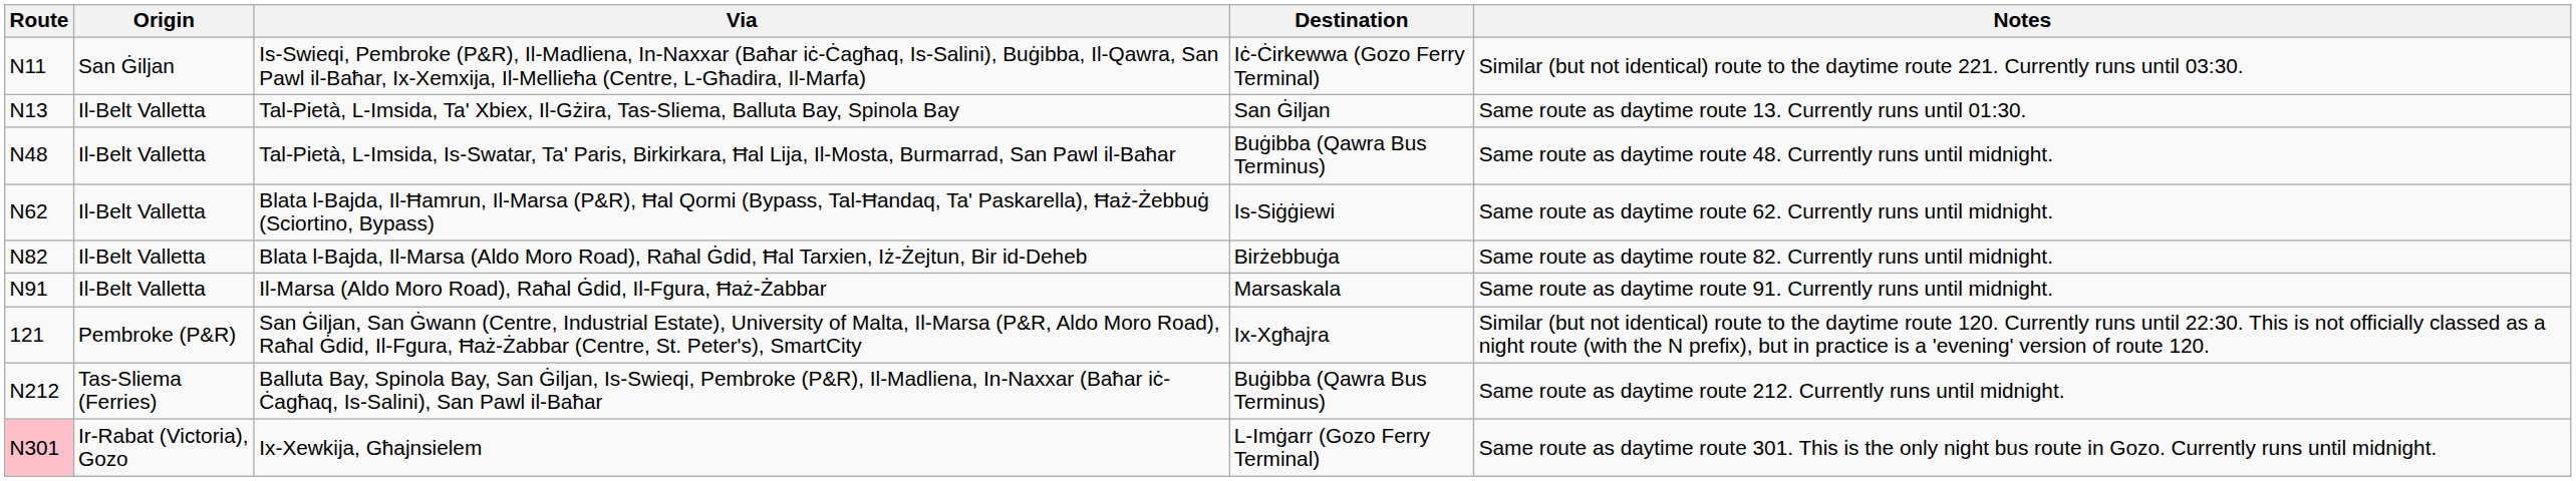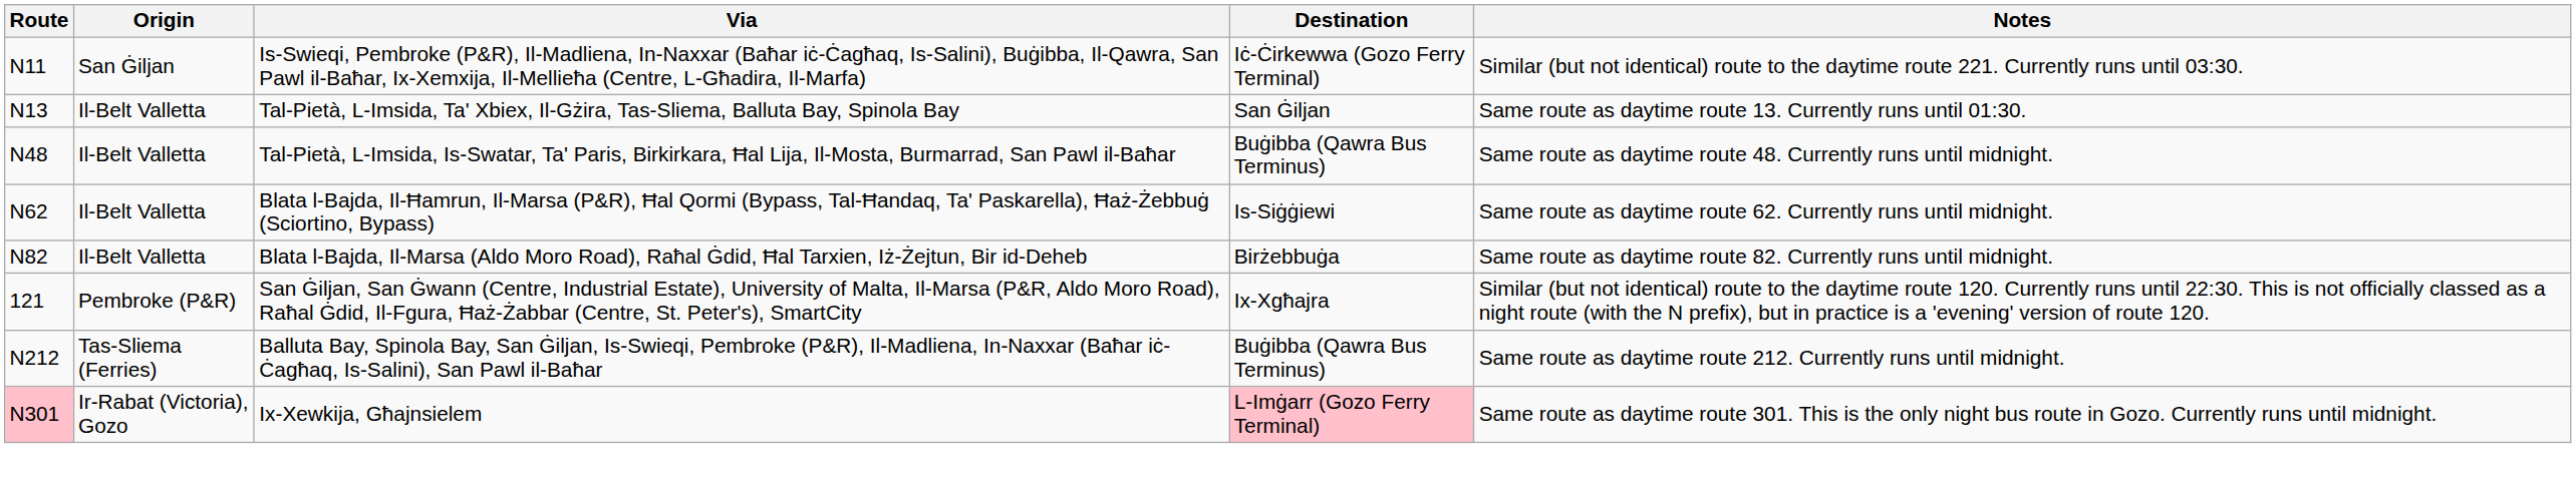- row: N91 | Il-Belt Valletta | Il-Marsa (Aldo Moro Road), Raħal Ġdid, Il-Fgura, Ħaż-Żabbar | Marsaskala | Same route as daytime route 91. Currently runs until midnight.
Ix-Xewkija, Għajnsielem | Destination: no background -> pink background
